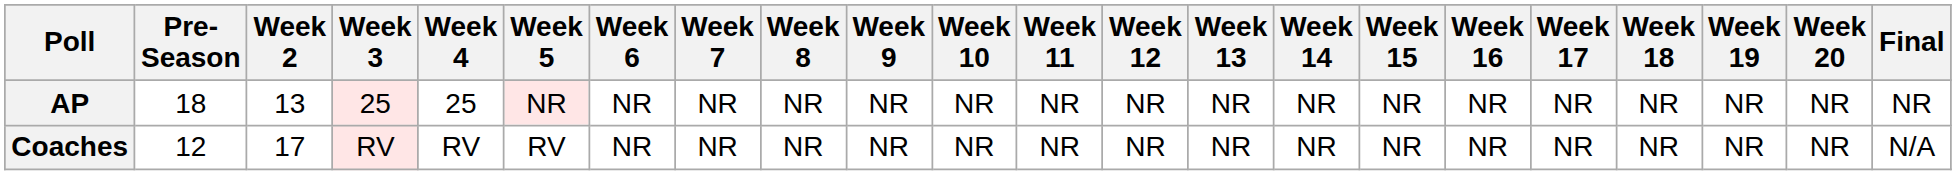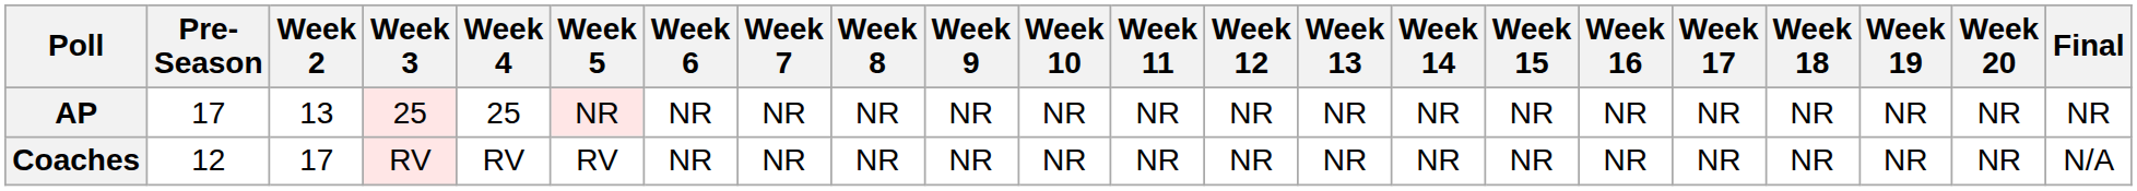AP | Pre- Season: 18 -> 17
